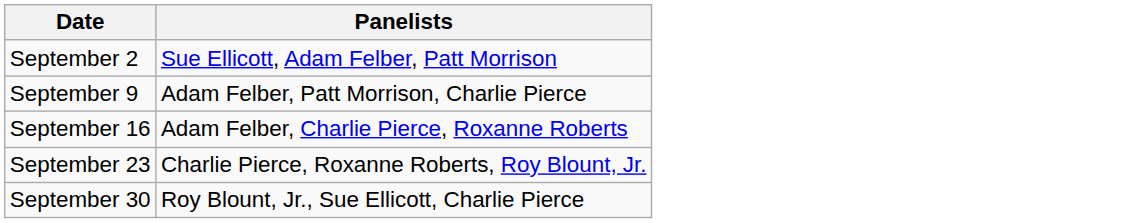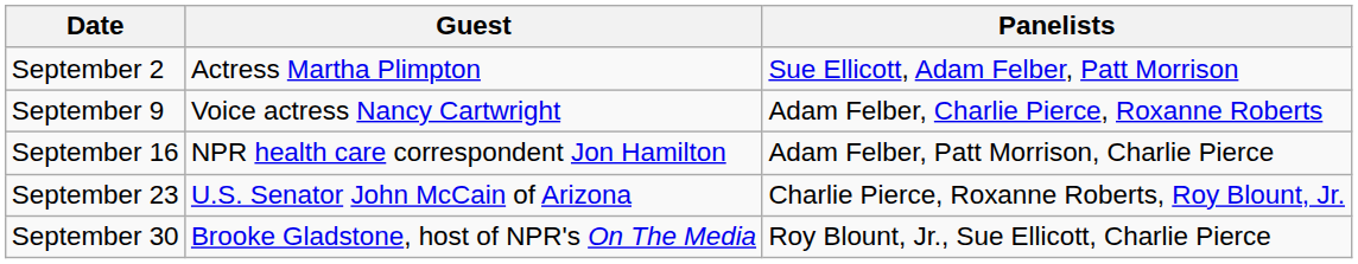+ column: Guest | Actress Martha Plimpton | Voice actress Nancy Cartwright | NPR health care correspondent Jon Hamilton | U.S. Senator John McCain of Arizona | Brooke Gladstone, host of NPR's On The Media
September 9 | Panelists: Adam Felber, Patt Morrison, Charlie Pierce -> Adam Felber, Charlie Pierce, Roxanne Roberts
September 16 | Panelists: Adam Felber, Charlie Pierce, Roxanne Roberts -> Adam Felber, Patt Morrison, Charlie Pierce
